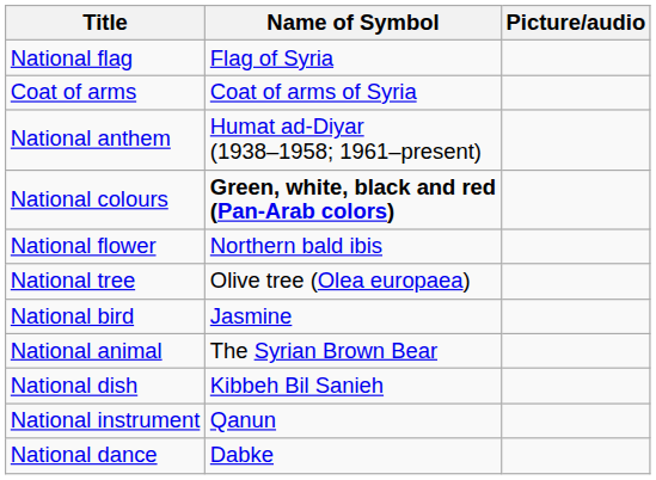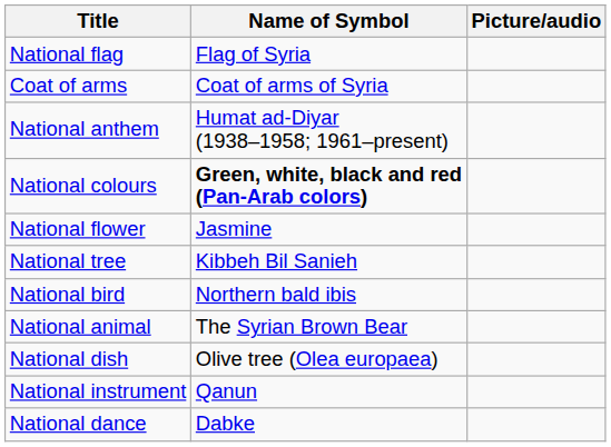National flower | Name of Symbol: Northern bald ibis -> Jasmine
National tree | Name of Symbol: Olive tree (Olea europaea) -> Kibbeh Bil Sanieh
National bird | Name of Symbol: Jasmine -> Northern bald ibis
National dish | Name of Symbol: Kibbeh Bil Sanieh -> Olive tree (Olea europaea)
